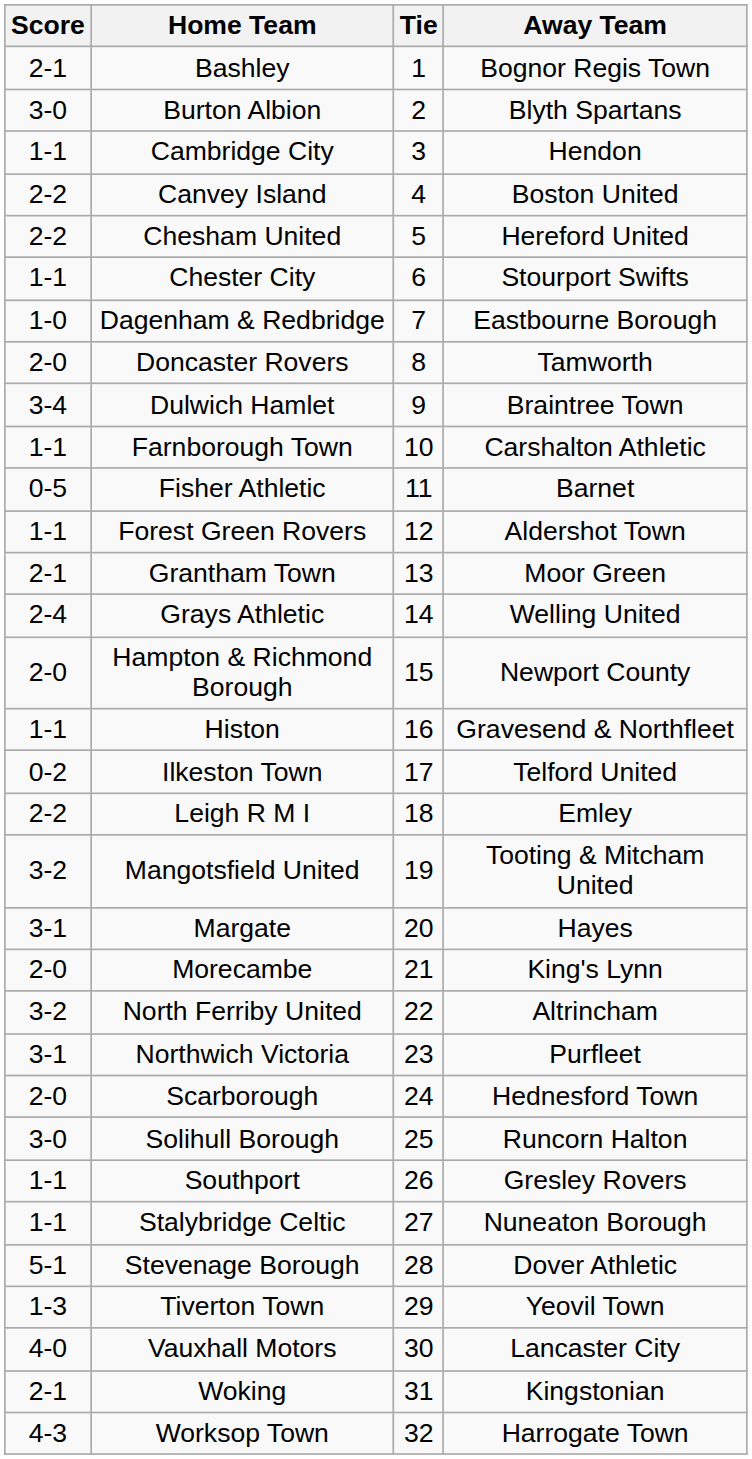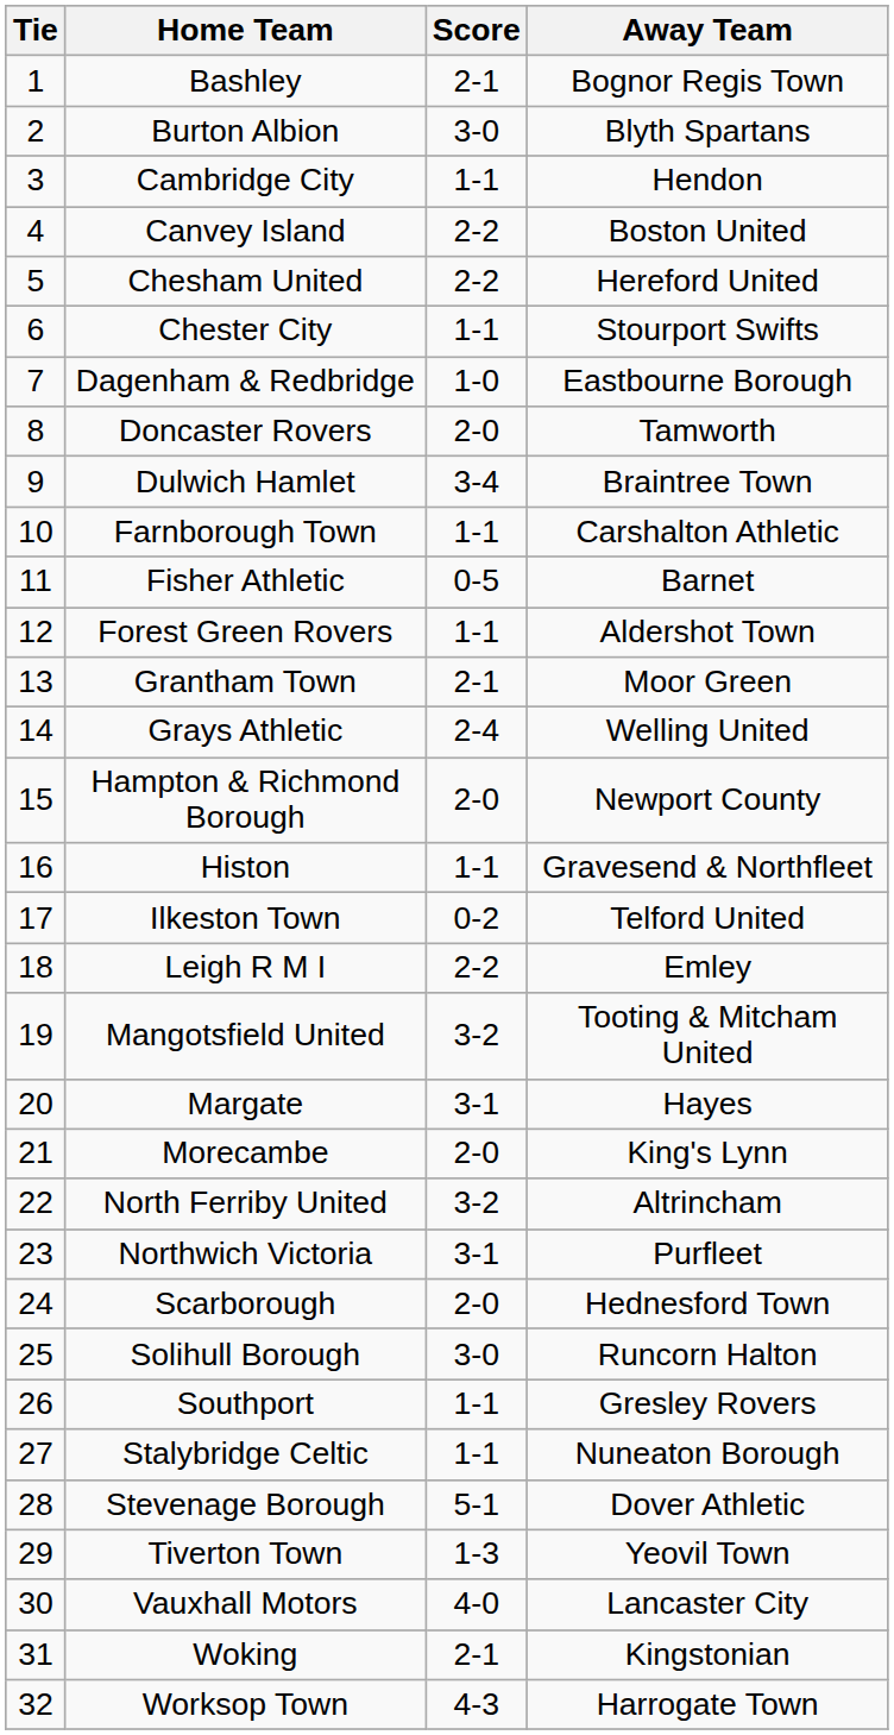columns swapped: Tie <-> Score
